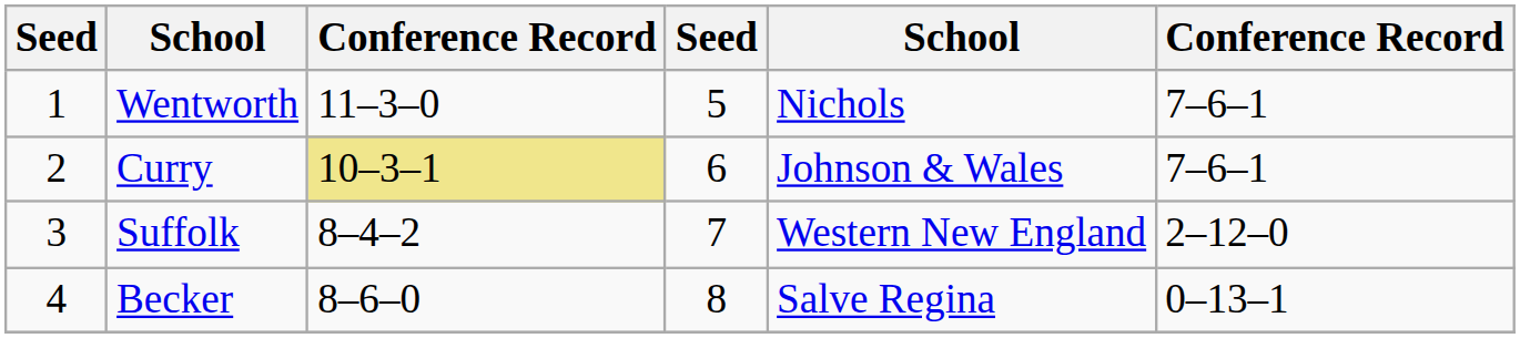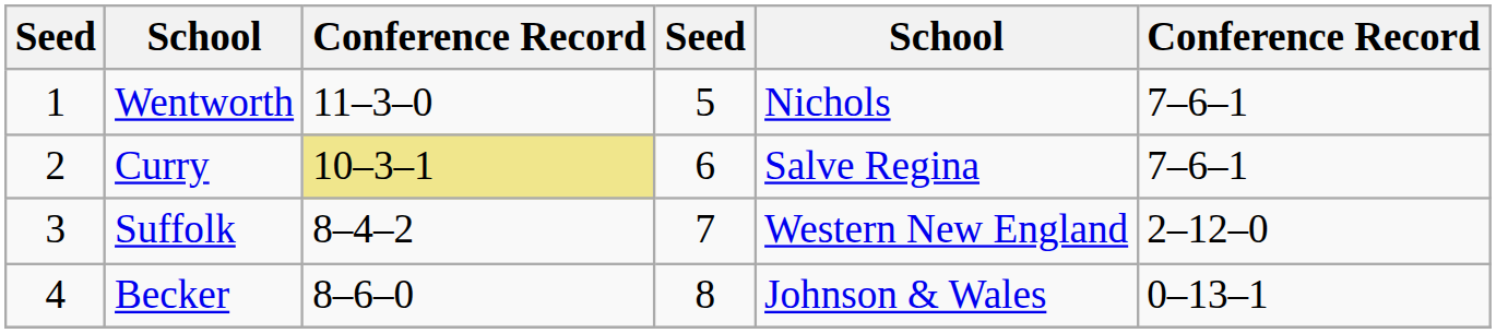Curry | column 5: Johnson & Wales -> Salve Regina
Becker | column 5: Salve Regina -> Johnson & Wales
